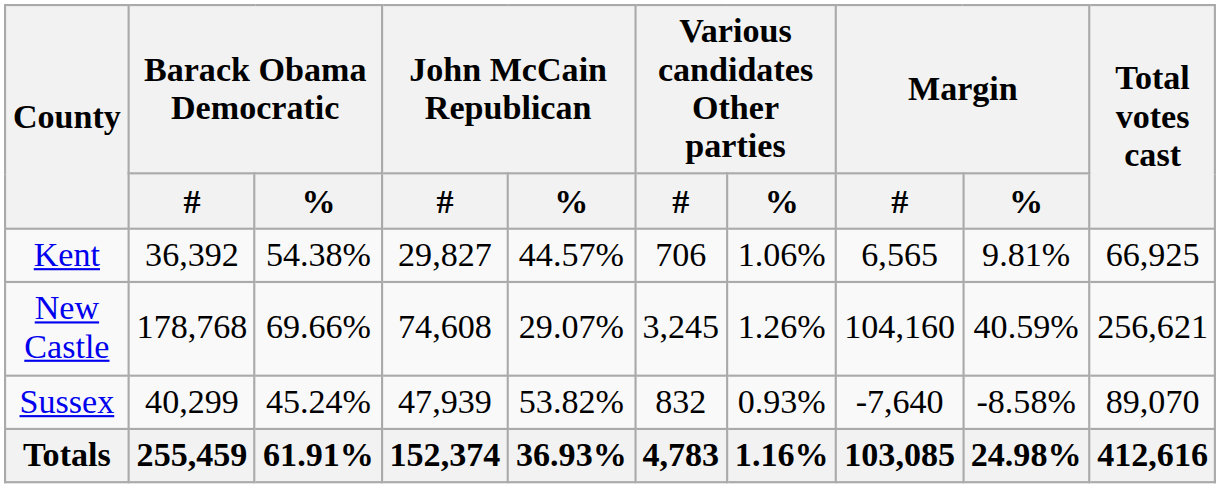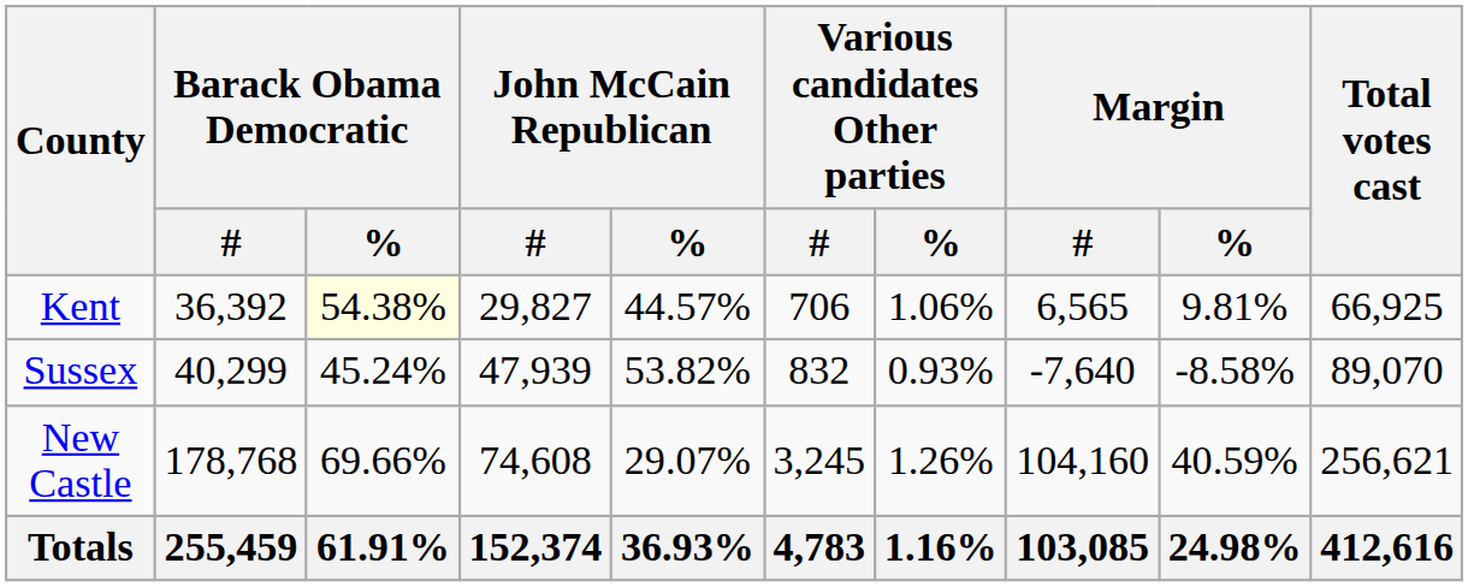Kent | Barack Obama Democratic / %: no background -> lightyellow background
rows swapped: New Castle <-> Sussex
